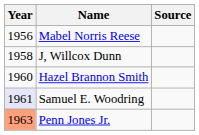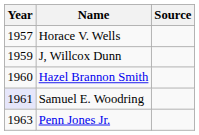- row: 1956 | Mabel Norris Reese
+ row: 1957 | Horace V. Wells
J, Willcox Dunn | Year: 1958 -> 1959
Penn Jones Jr. | Year: lightsalmon background -> no background
